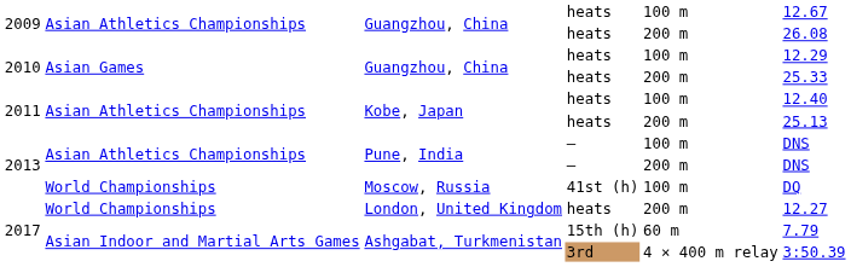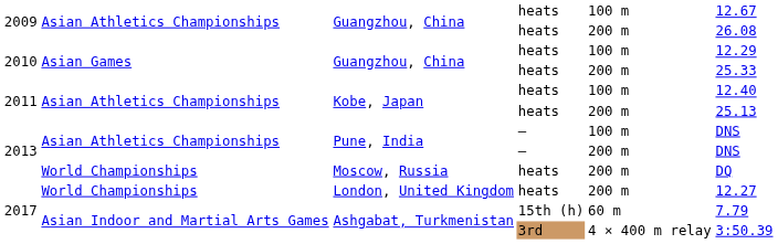Moscow, Russia | column 4: 41st (h) -> heats
Moscow, Russia | column 5: 100 m -> 200 m
